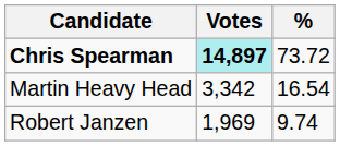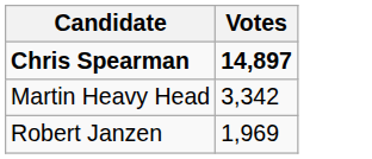- column: % | 73.72 | 16.54 | 9.74
Chris Spearman | Votes: paleturquoise background -> no background
